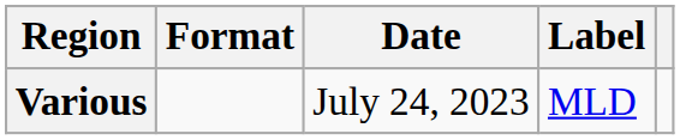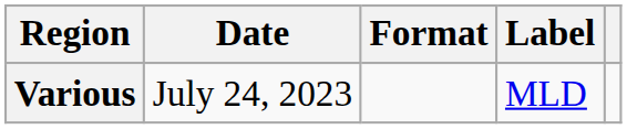columns swapped: Date <-> Format
